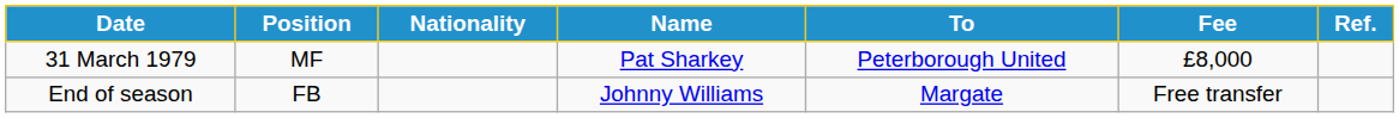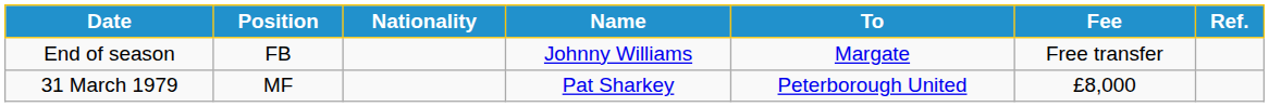rows swapped: End of season <-> 31 March 1979
